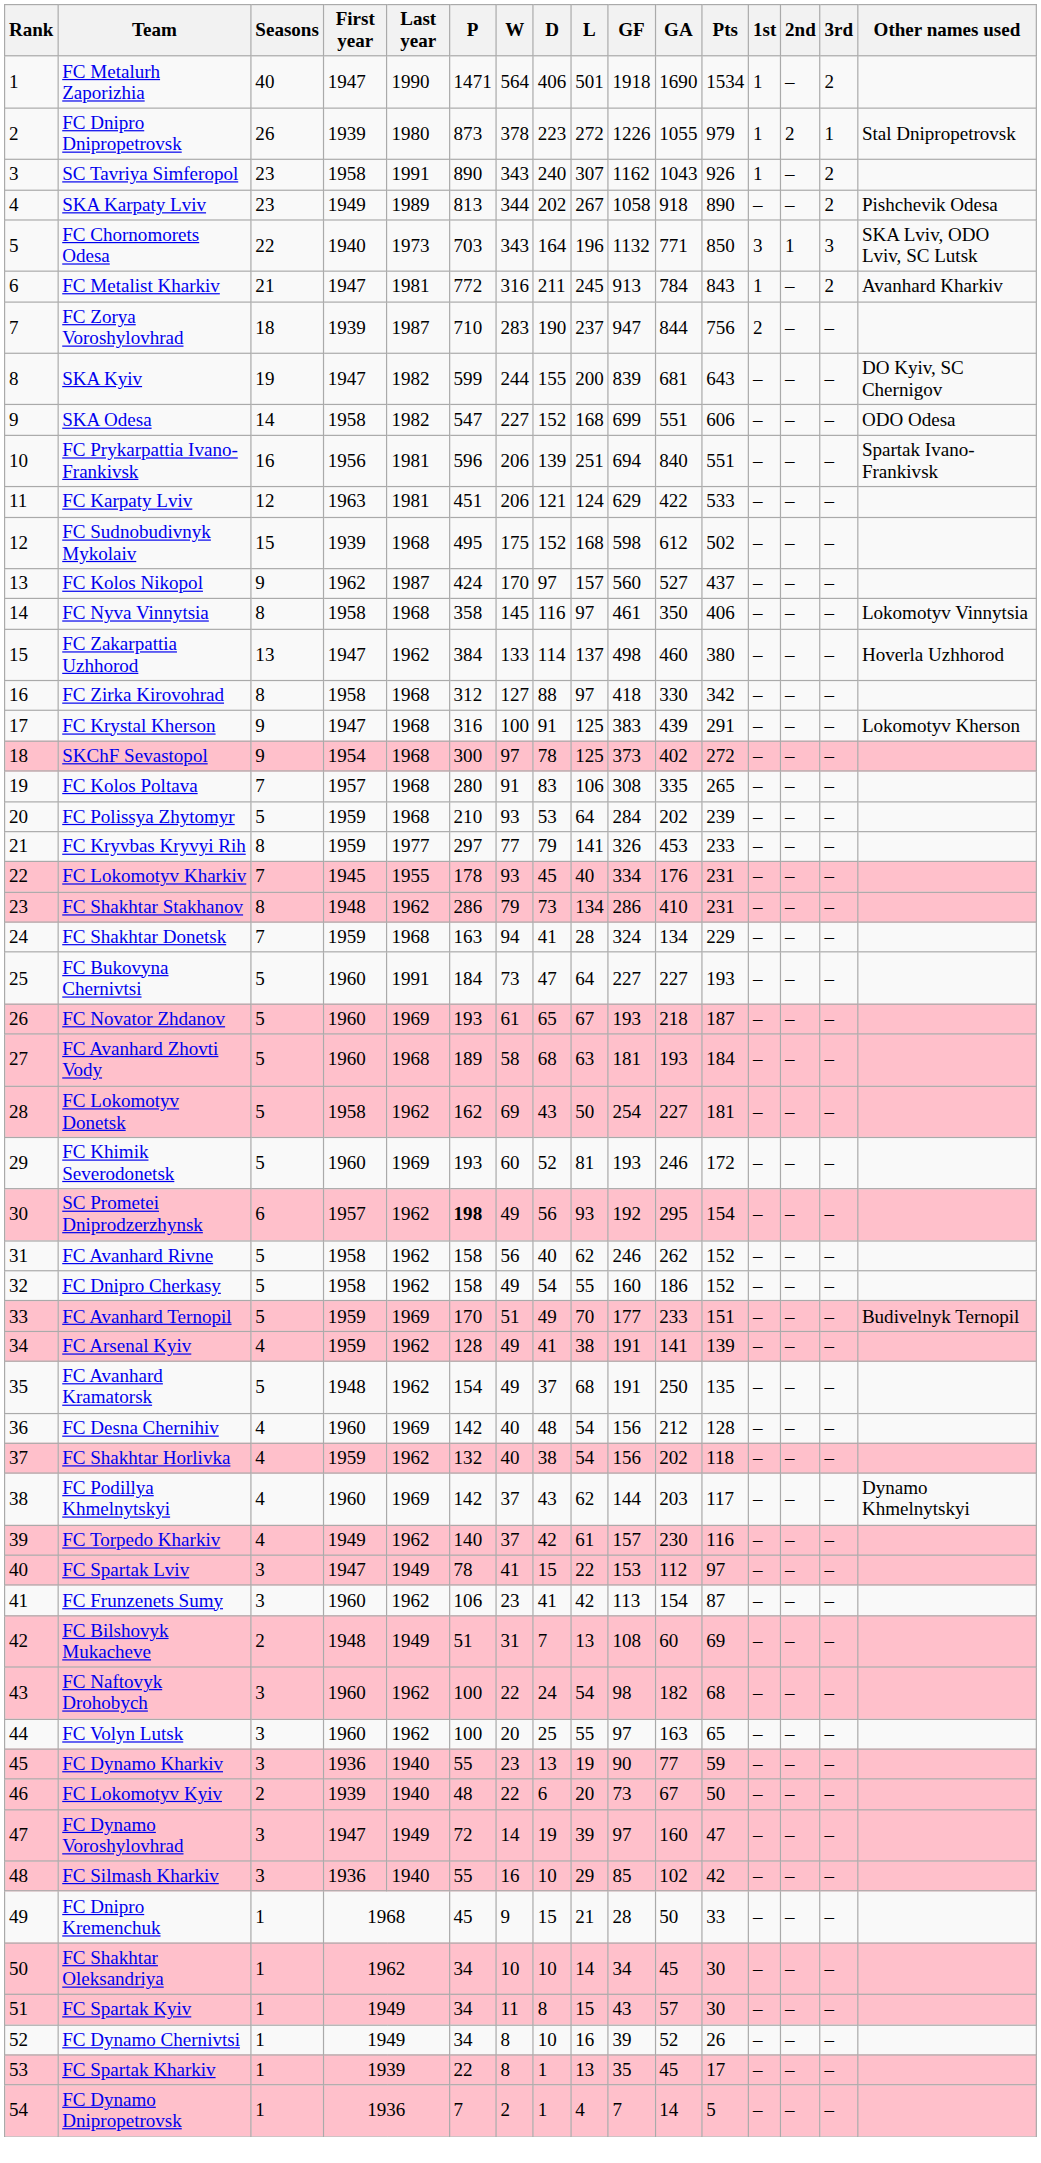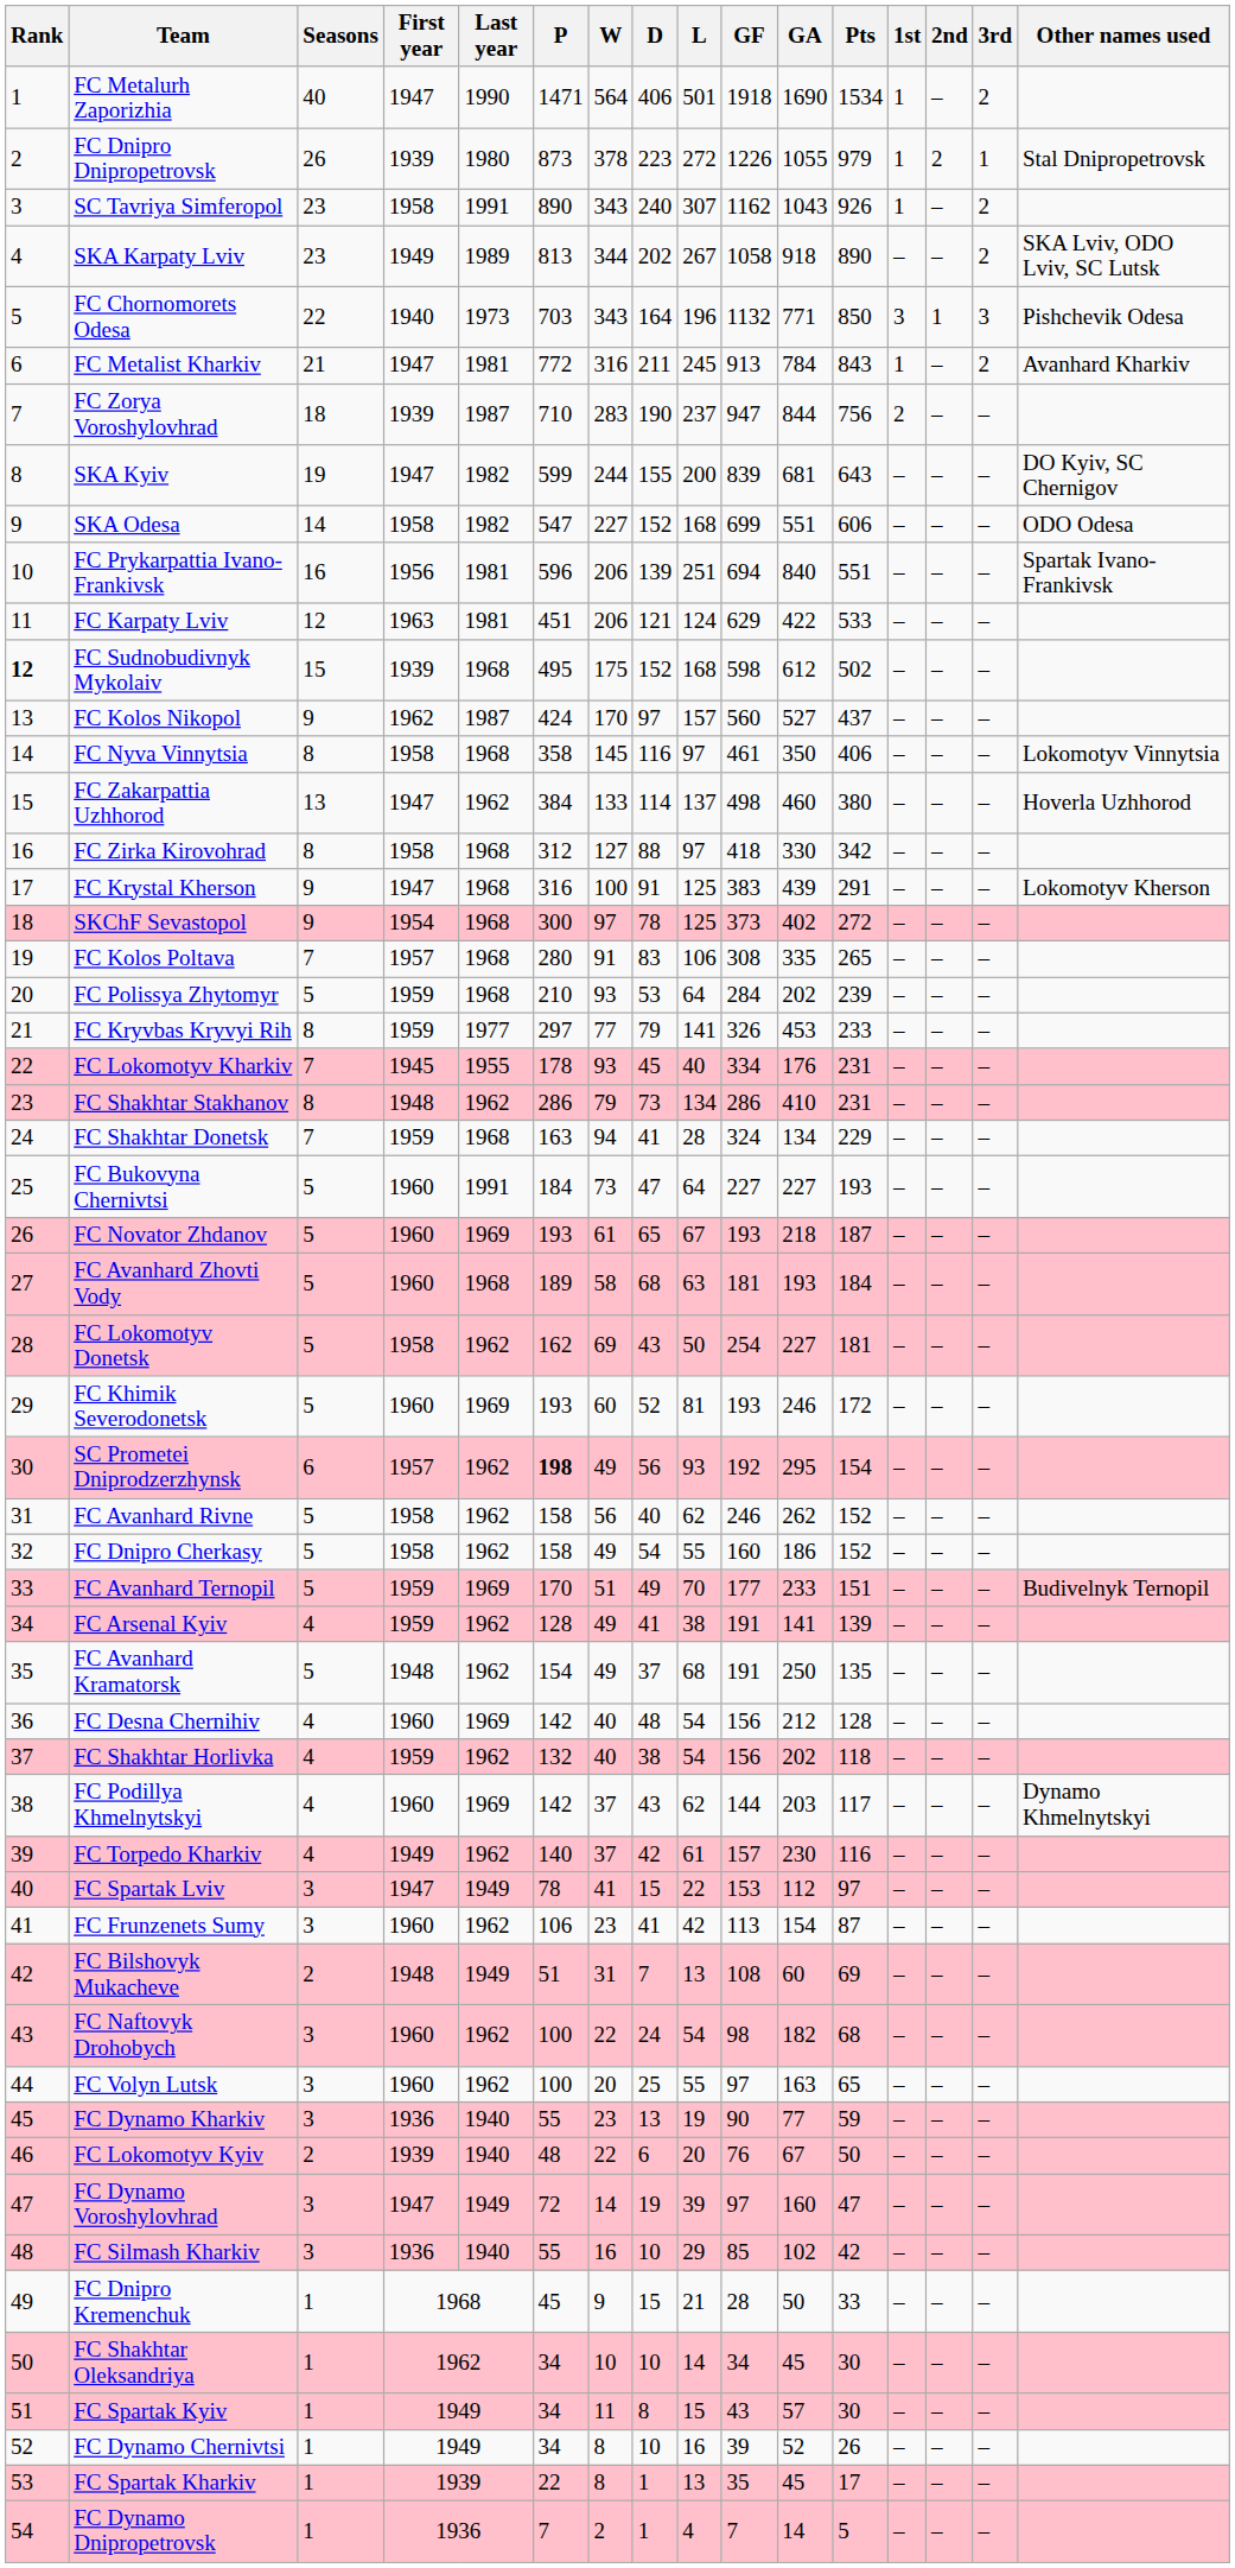SKA Karpaty Lviv | Other names used: Pishchevik Odesa -> SKA Lviv, ODO Lviv, SC Lutsk
FC Chornomorets Odesa | Other names used: SKA Lviv, ODO Lviv, SC Lutsk -> Pishchevik Odesa
FC Sudnobudivnyk Mykolaiv | Rank: normal -> bold
FC Lokomotyv Kyiv | GF: 73 -> 76
